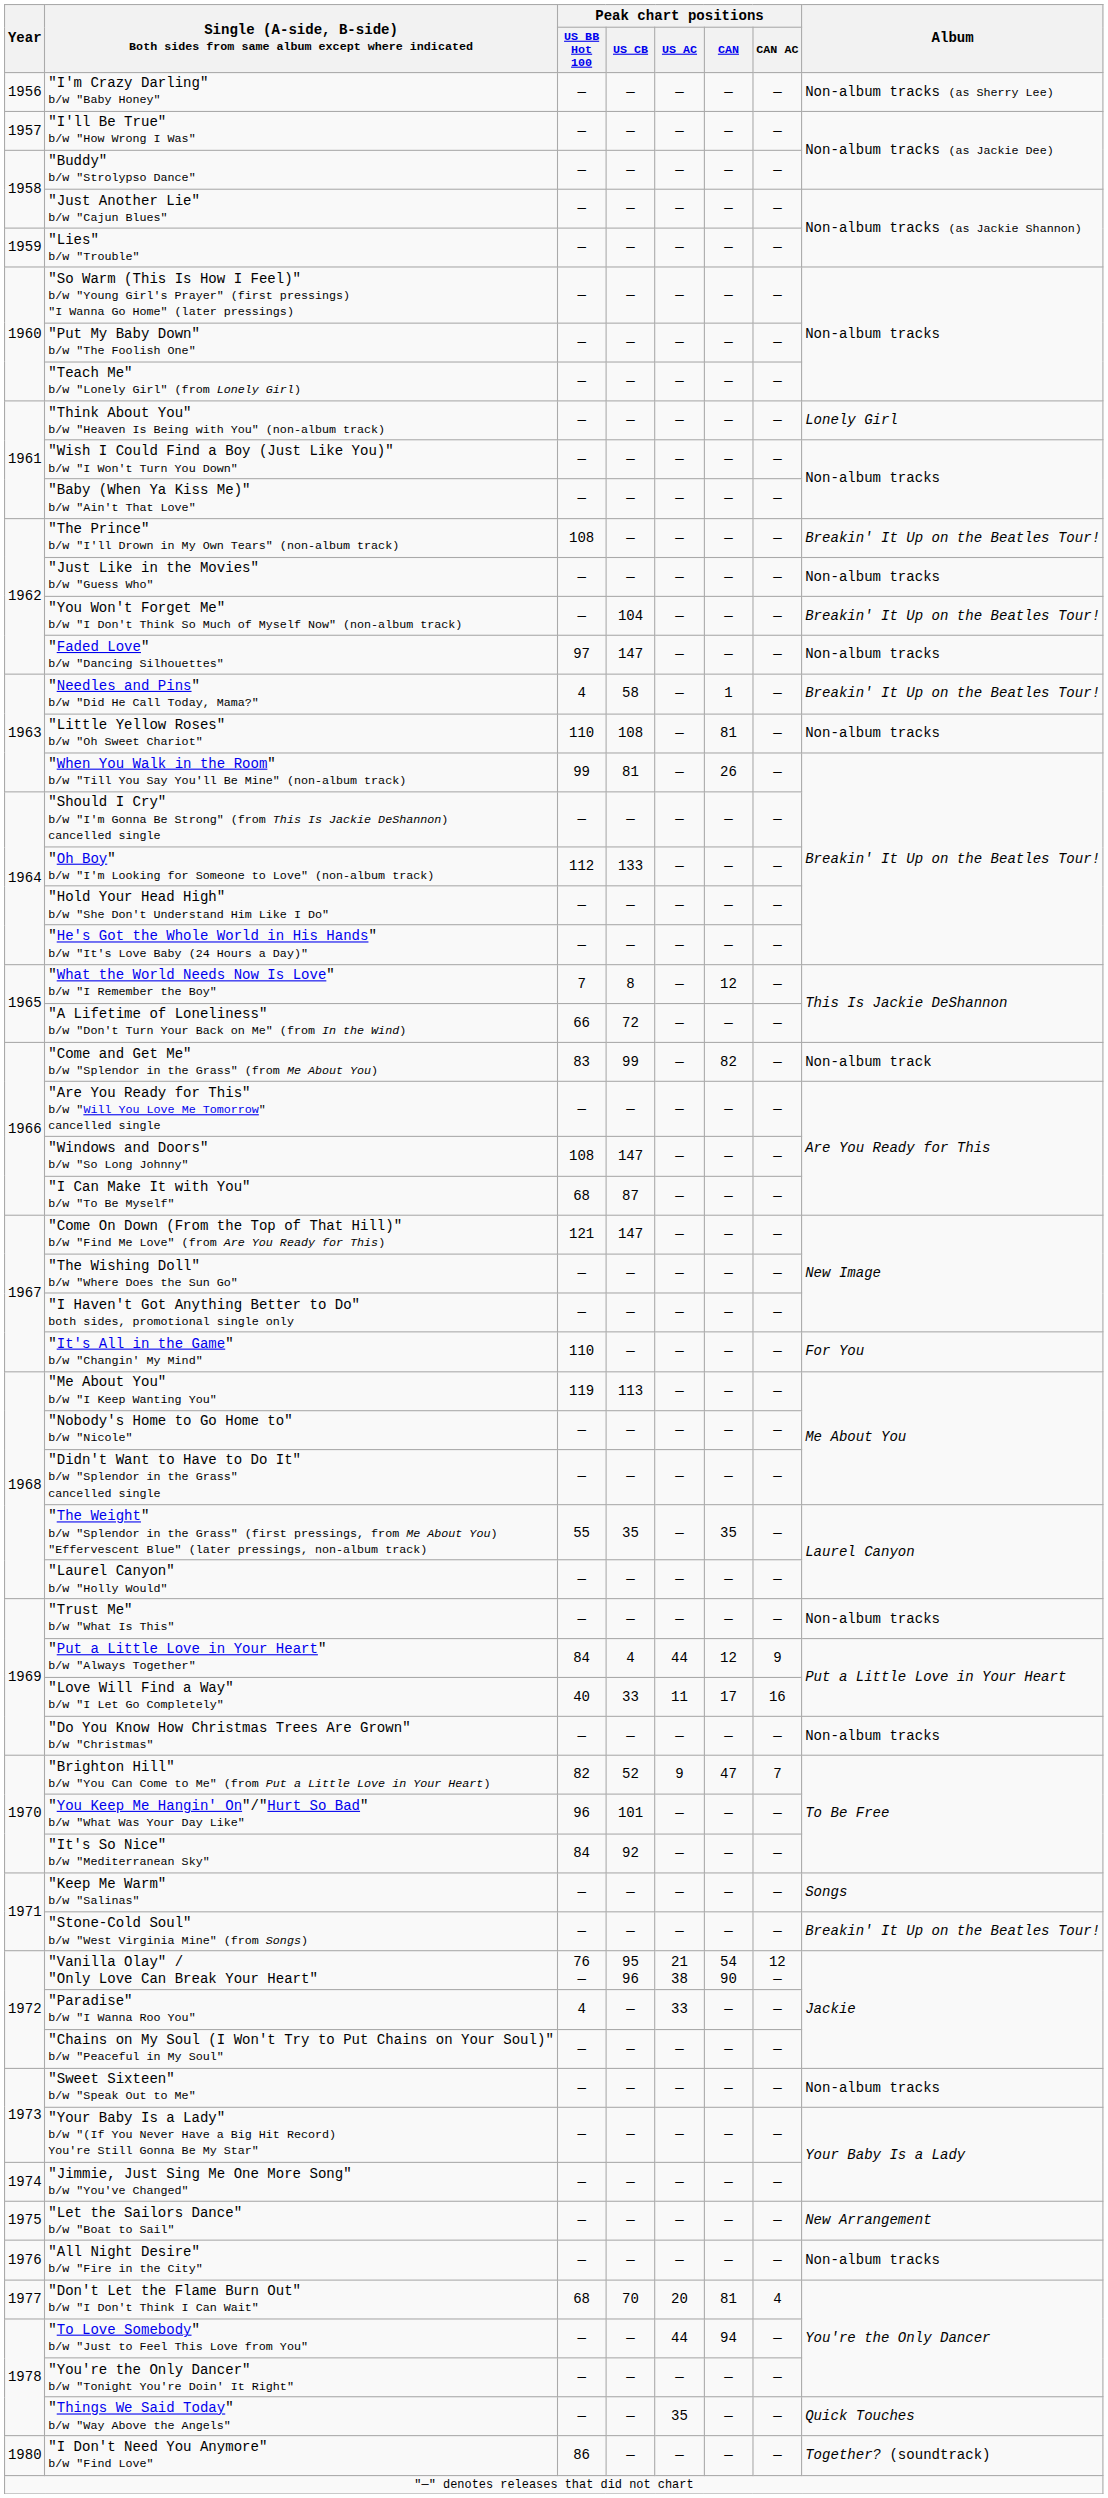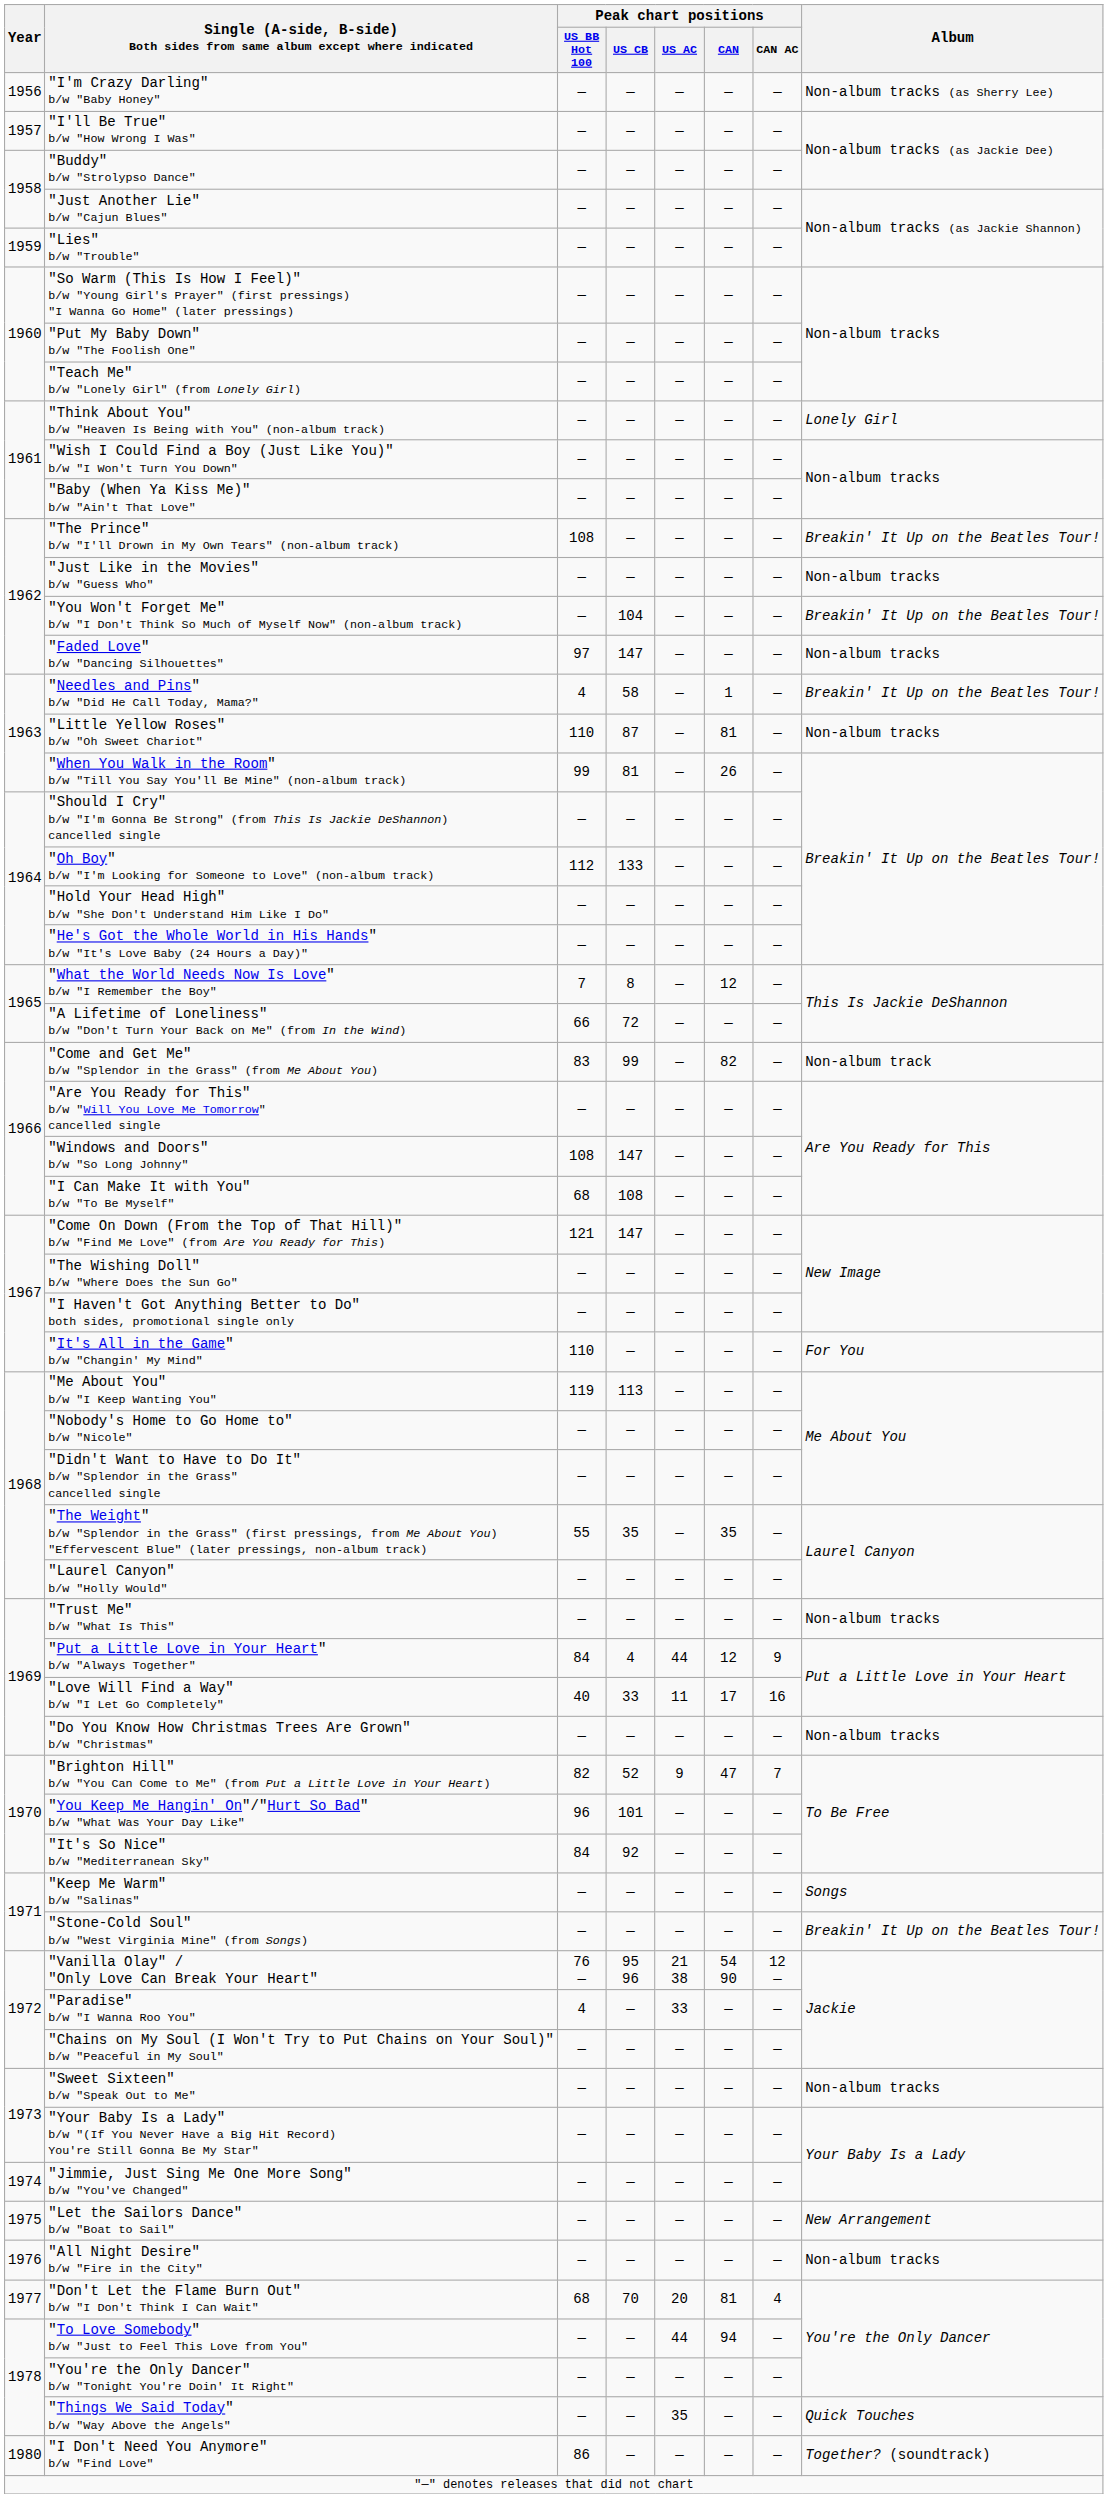"Little Yellow Roses" b/w "Oh Sweet Chariot" | Peak chart positions / US CB: 108 -> 87
"I Can Make It with You" b/w "To Be Myself" | Peak chart positions / US CB: 87 -> 108
